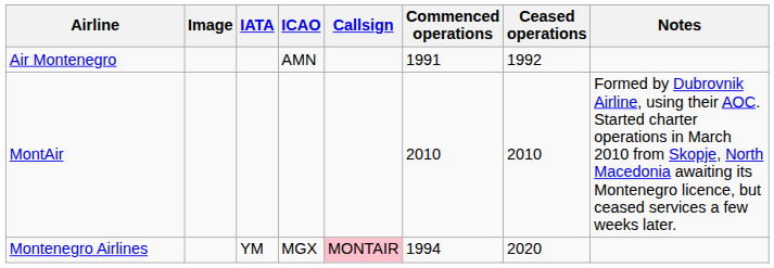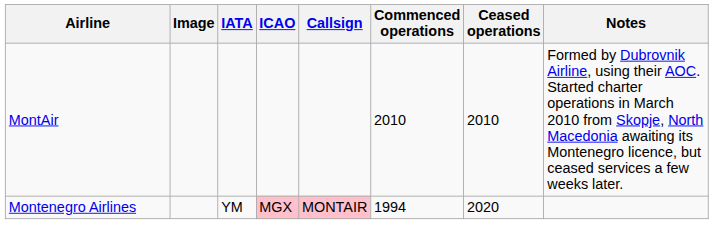- row: Air Montenegro | AMN | 1991 | 1992
Montenegro Airlines | ICAO: no background -> pink background
